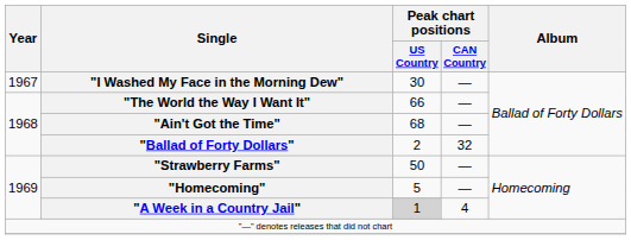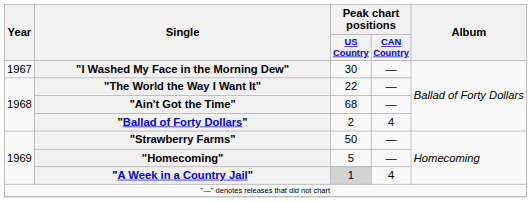"The World the Way I Want It" | Peak chart positions / US Country: 66 -> 22
"Ballad of Forty Dollars" | Peak chart positions / CAN Country: 32 -> 4
